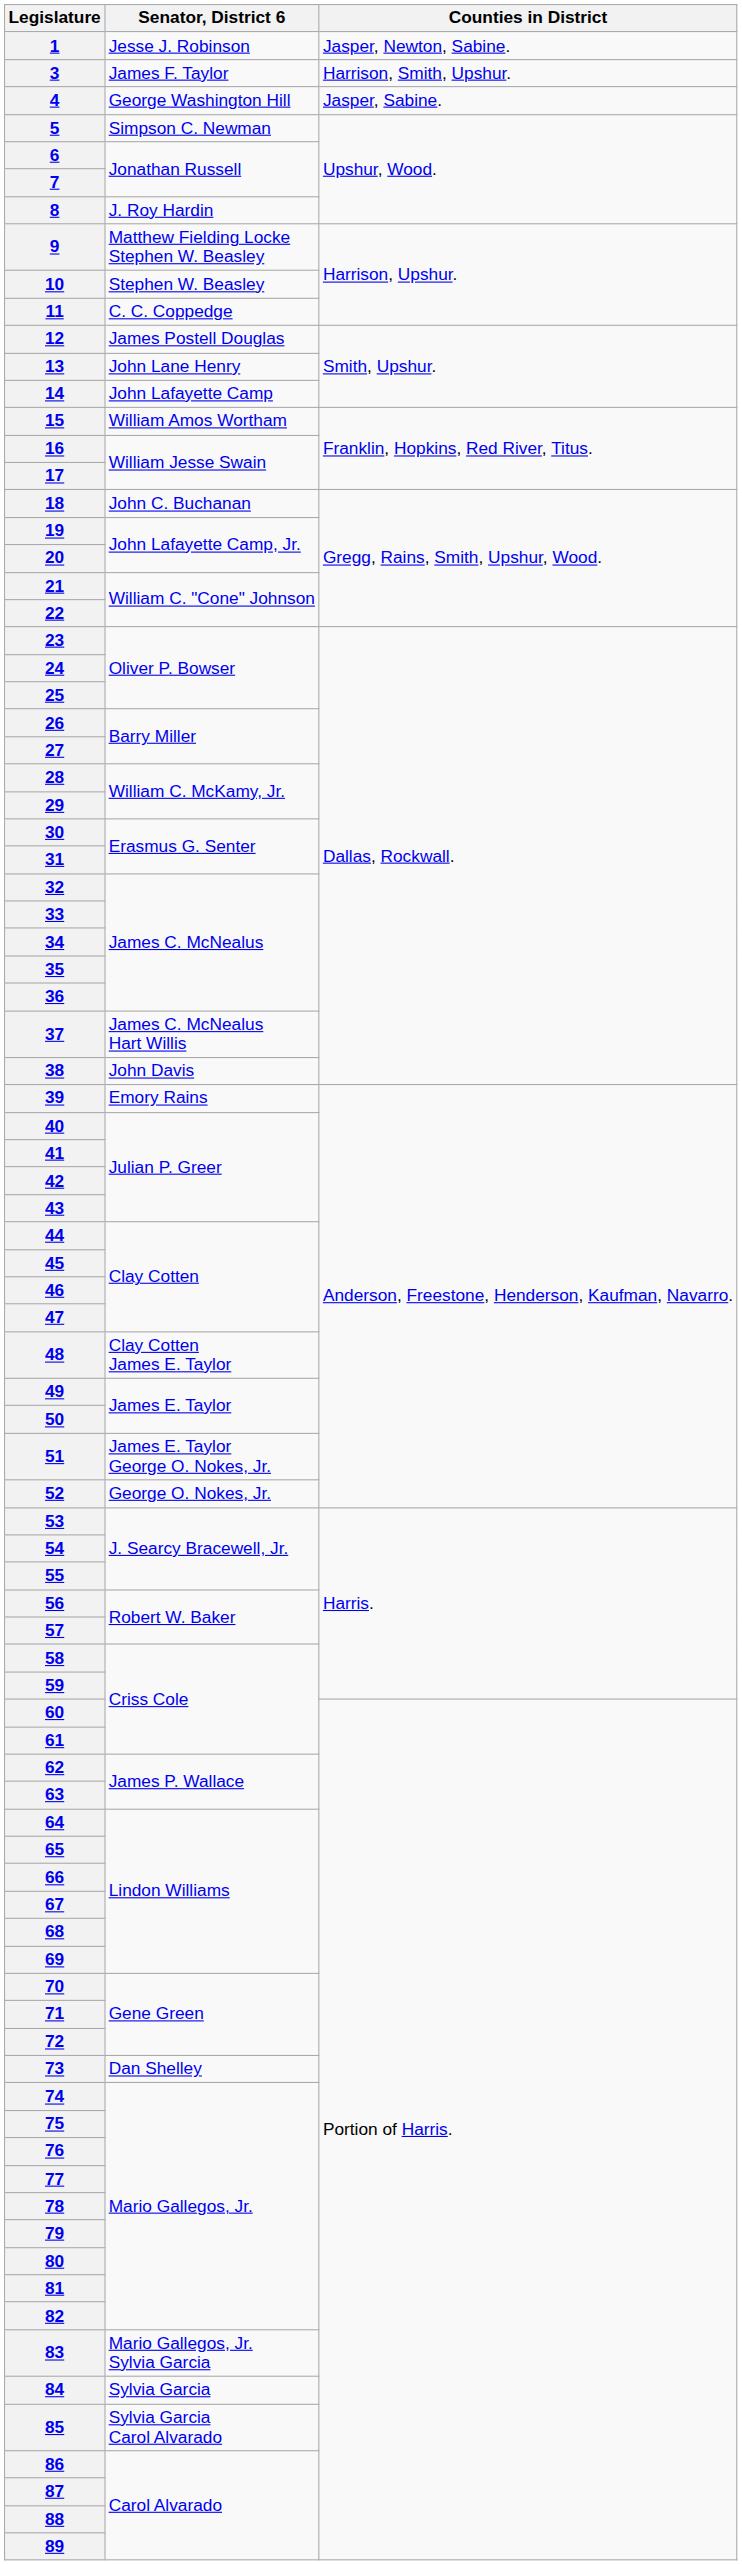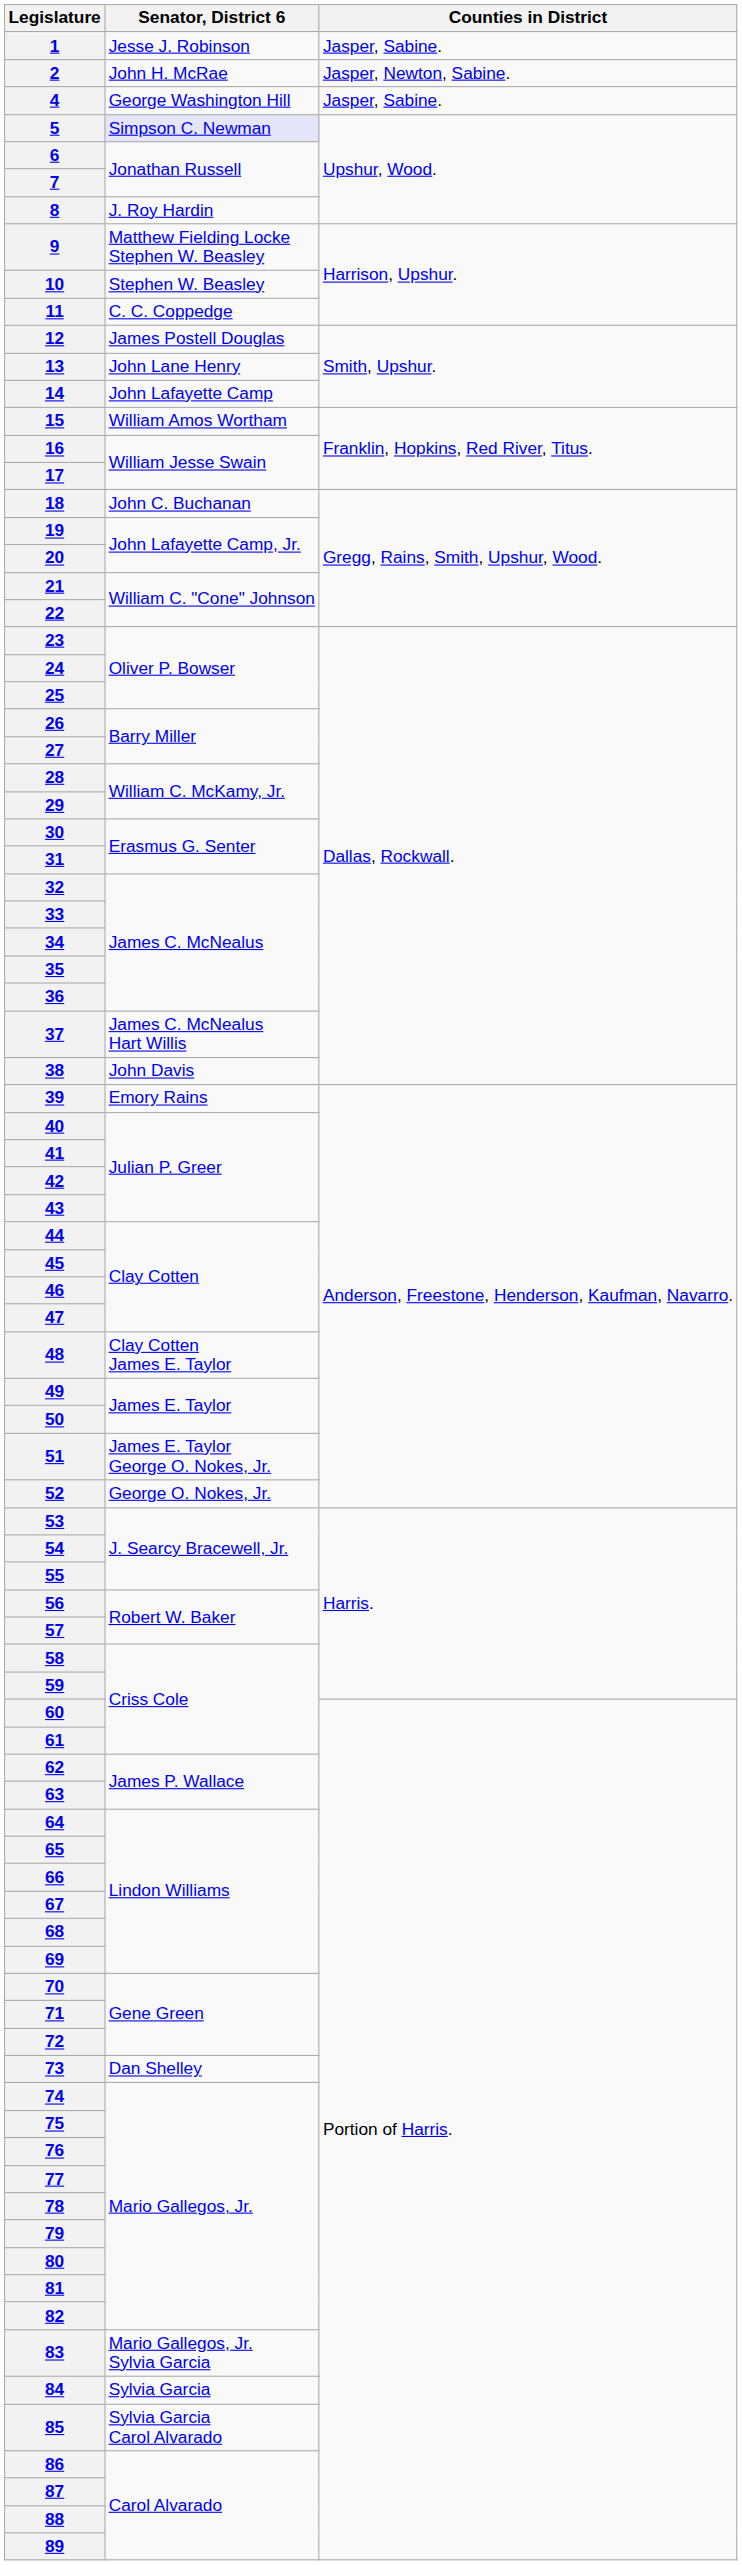1 | Counties in District: Jasper, Newton, Sabine. -> Jasper, Sabine.
+ row: 2 | John H. McRae | Jasper, Newton, Sabine.
- row: 3 | James F. Taylor | Harrison, Smith, Upshur.
5 | Senator, District 6: no background -> lavender background
